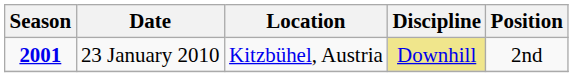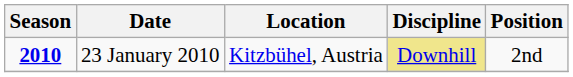23 January 2010 | Season: 2001 -> 2010
